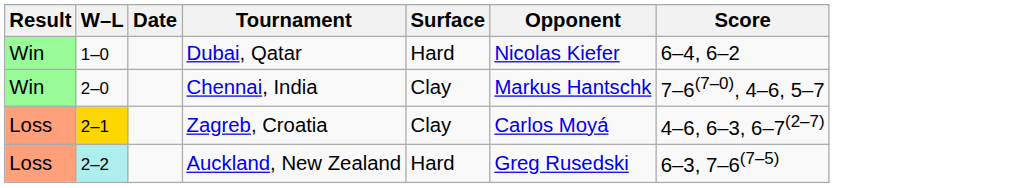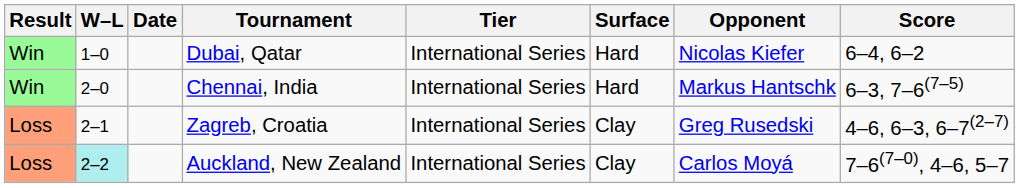+ column: Tier | International Series | International Series | International Series | International Series
Chennai, India | Surface: Clay -> Hard
Chennai, India | Score: 7–6(7–0), 4–6, 5–7 -> 6–3, 7–6(7–5)
Zagreb, Croatia | W–L: gold background -> no background
Zagreb, Croatia | Opponent: Carlos Moyá -> Greg Rusedski
Auckland, New Zealand | Surface: Hard -> Clay
Auckland, New Zealand | Opponent: Greg Rusedski -> Carlos Moyá
Auckland, New Zealand | Score: 6–3, 7–6(7–5) -> 7–6(7–0), 4–6, 5–7
